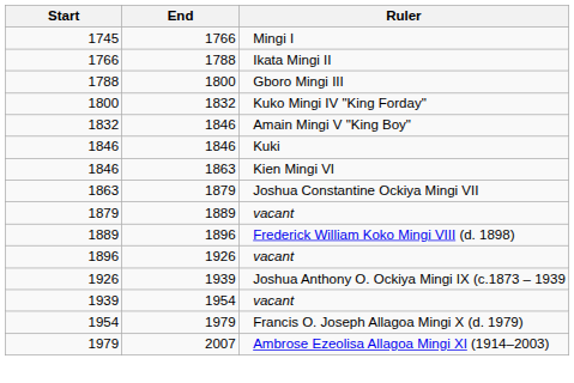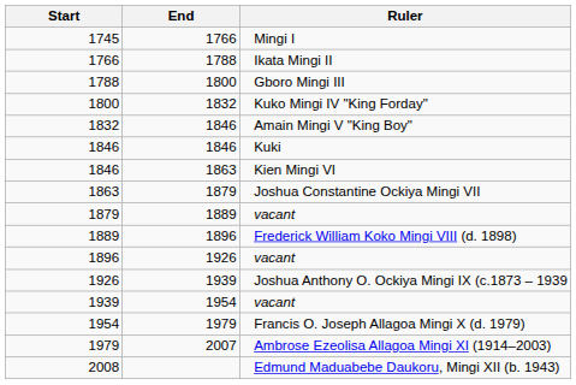+ row: 2008 | Edmund Maduabebe Daukoru, Mingi XII (b. 1943)
